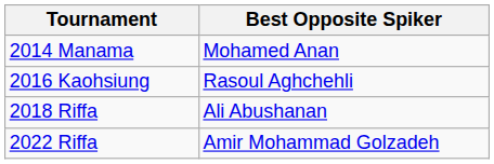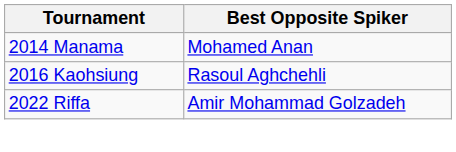- row: 2018 Riffa | Ali Abushanan
